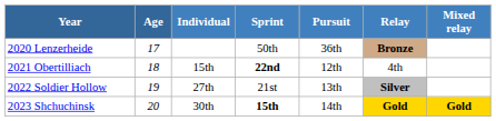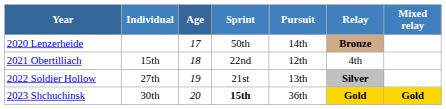columns swapped: Age <-> Individual
2020 Lenzerheide | Pursuit: 36th -> 14th
2021 Obertilliach | Sprint: bold -> normal
2023 Shchuchinsk | Pursuit: 14th -> 36th
